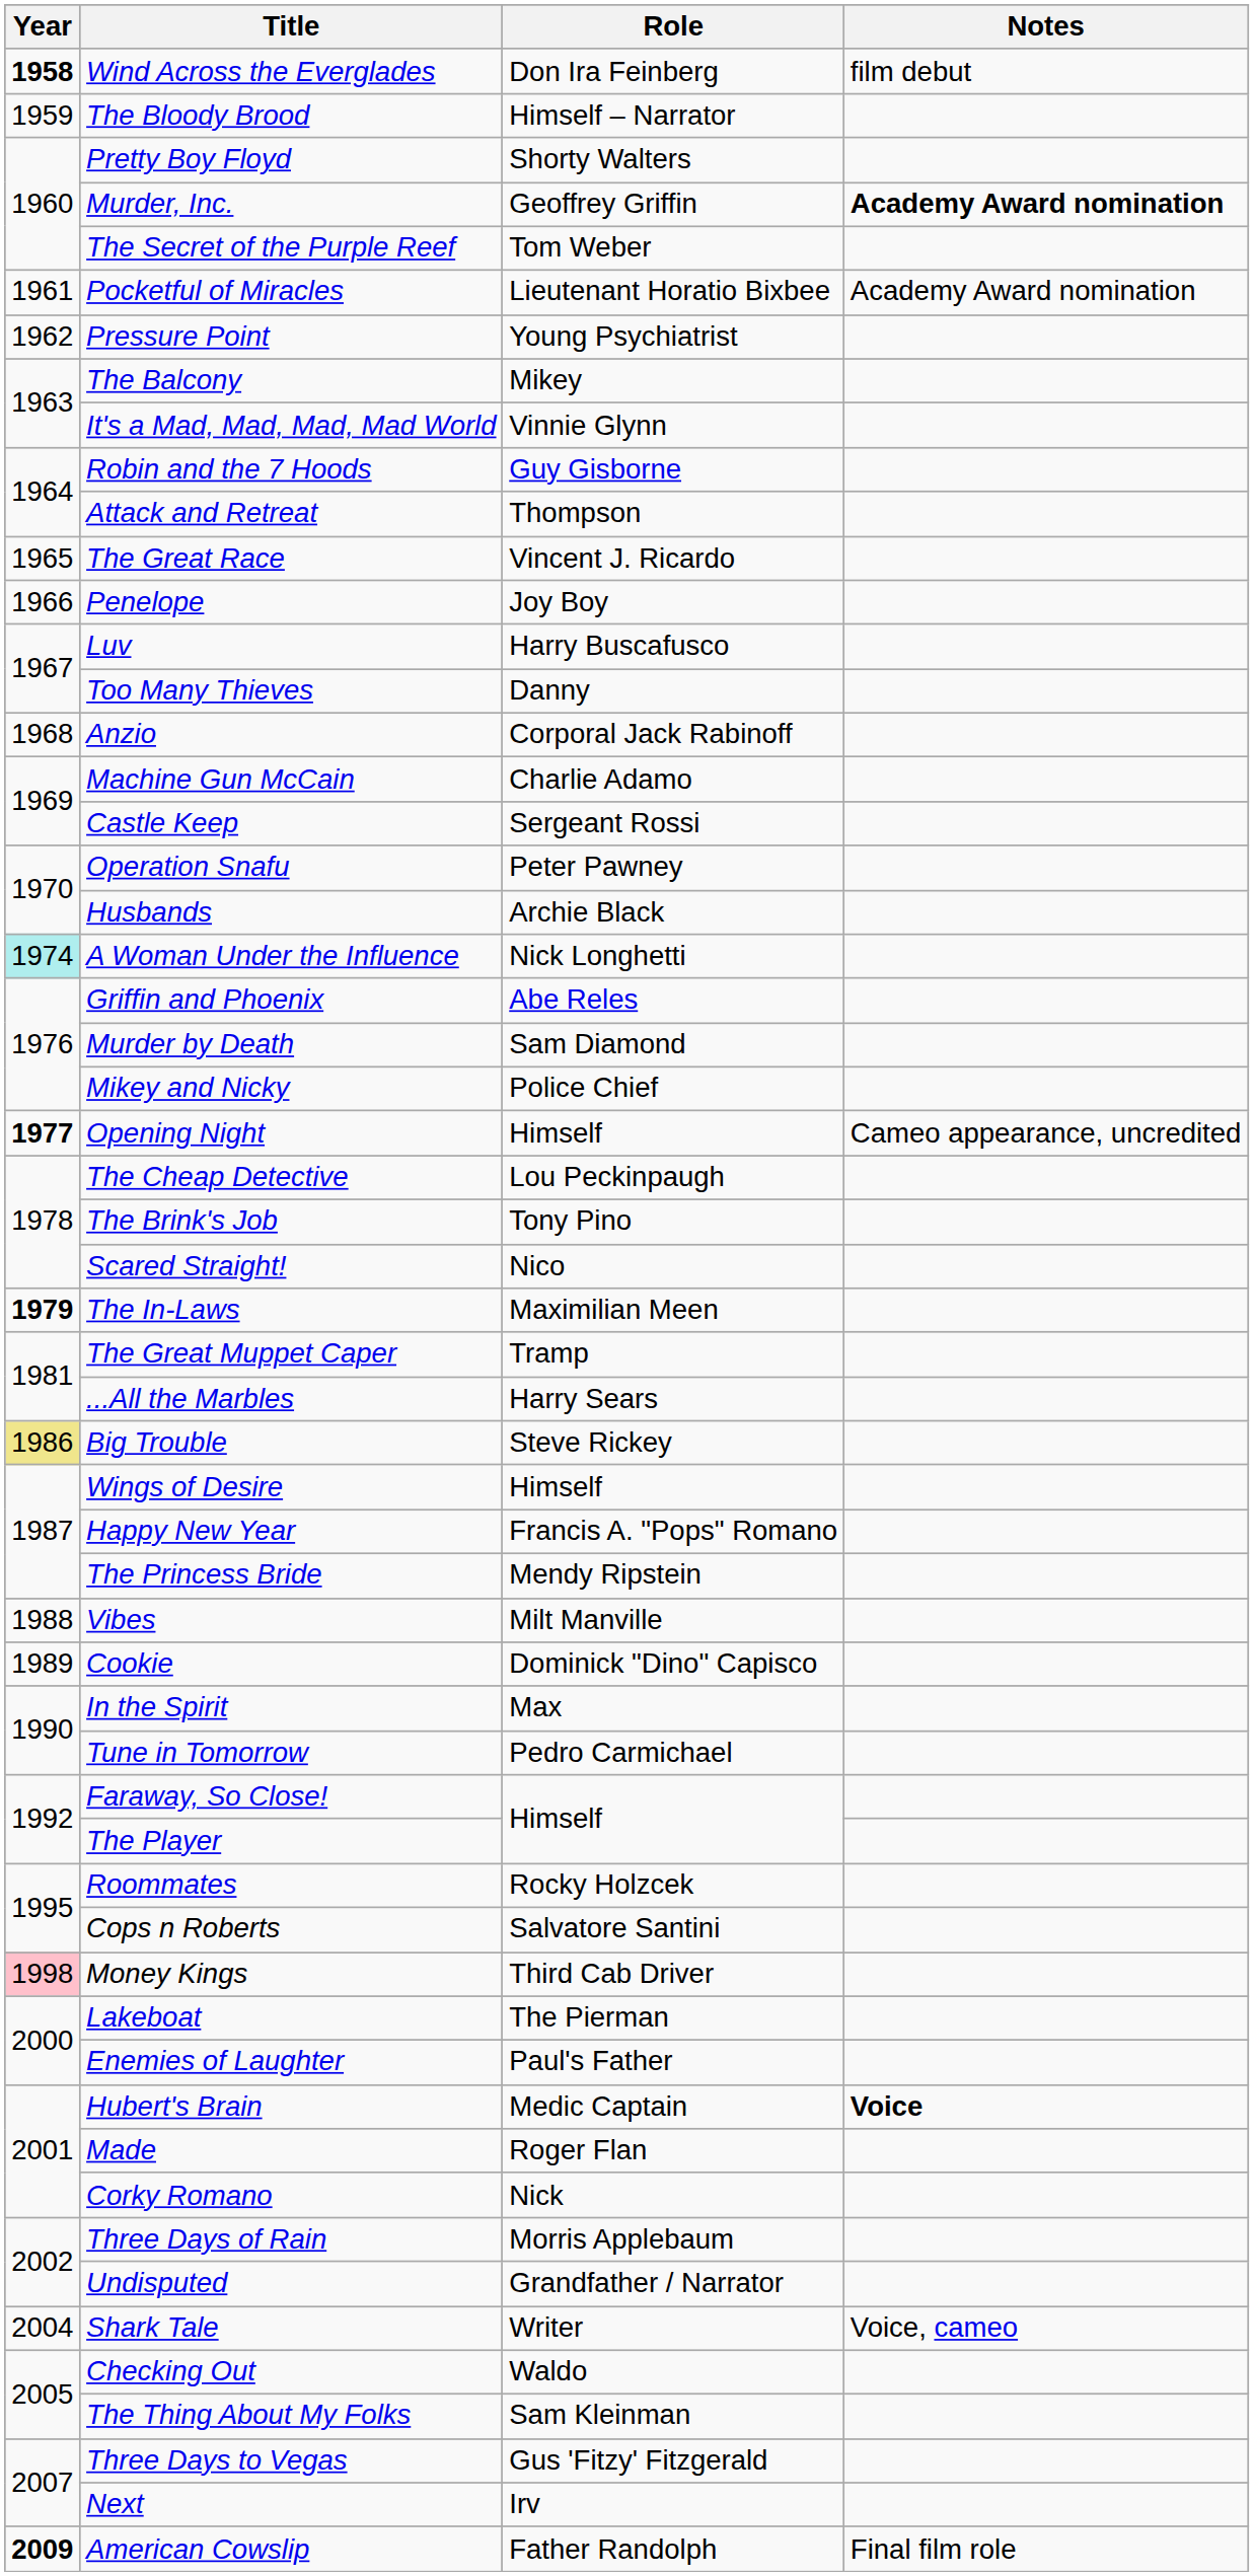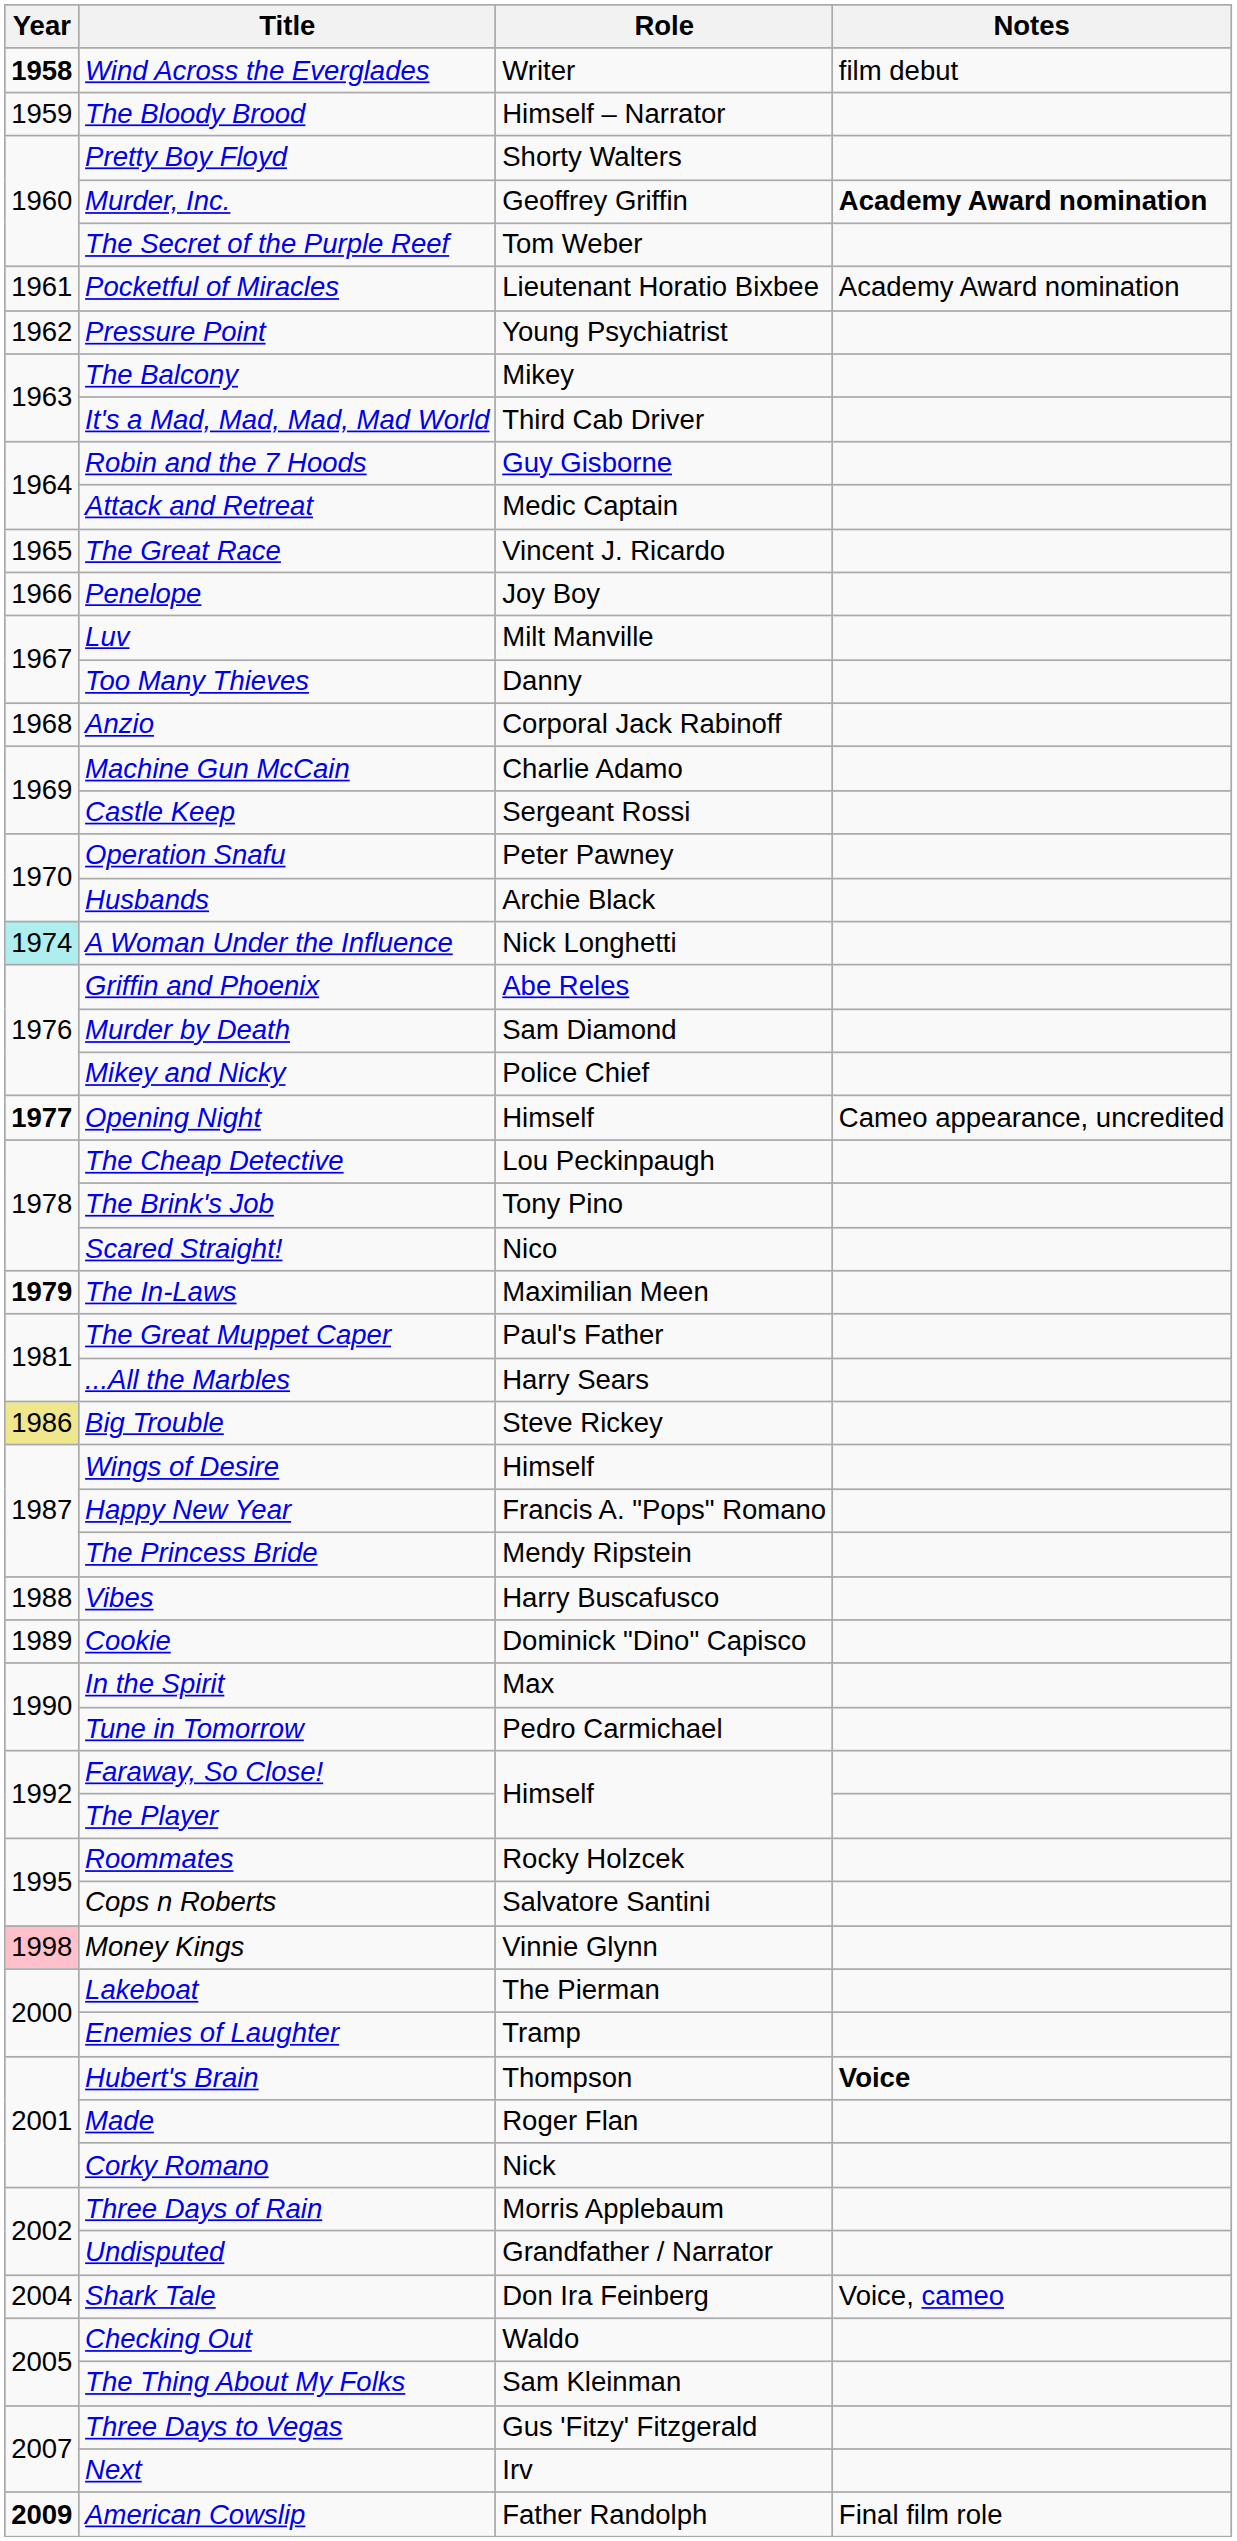Wind Across the Everglades | Role: Don Ira Feinberg -> Writer
It's a Mad, Mad, Mad, Mad World | Role: Vinnie Glynn -> Third Cab Driver
Attack and Retreat | Role: Thompson -> Medic Captain
Luv | Role: Harry Buscafusco -> Milt Manville
The Great Muppet Caper | Role: Tramp -> Paul's Father
Vibes | Role: Milt Manville -> Harry Buscafusco
Money Kings | Role: Third Cab Driver -> Vinnie Glynn
Enemies of Laughter | Role: Paul's Father -> Tramp
Hubert's Brain | Role: Medic Captain -> Thompson
Shark Tale | Role: Writer -> Don Ira Feinberg
